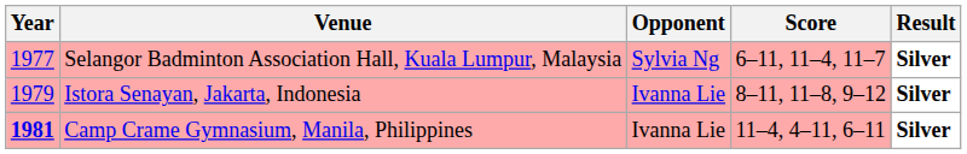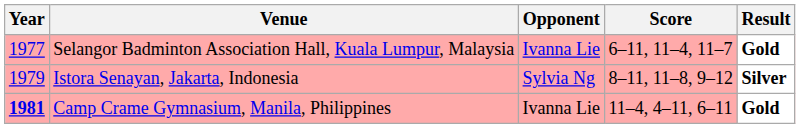Selangor Badminton Association Hall, Kuala Lumpur, Malaysia | Opponent: Sylvia Ng -> Ivanna Lie
Selangor Badminton Association Hall, Kuala Lumpur, Malaysia | Result: Silver -> Gold
Istora Senayan, Jakarta, Indonesia | Opponent: Ivanna Lie -> Sylvia Ng
Camp Crame Gymnasium, Manila, Philippines | Result: Silver -> Gold
